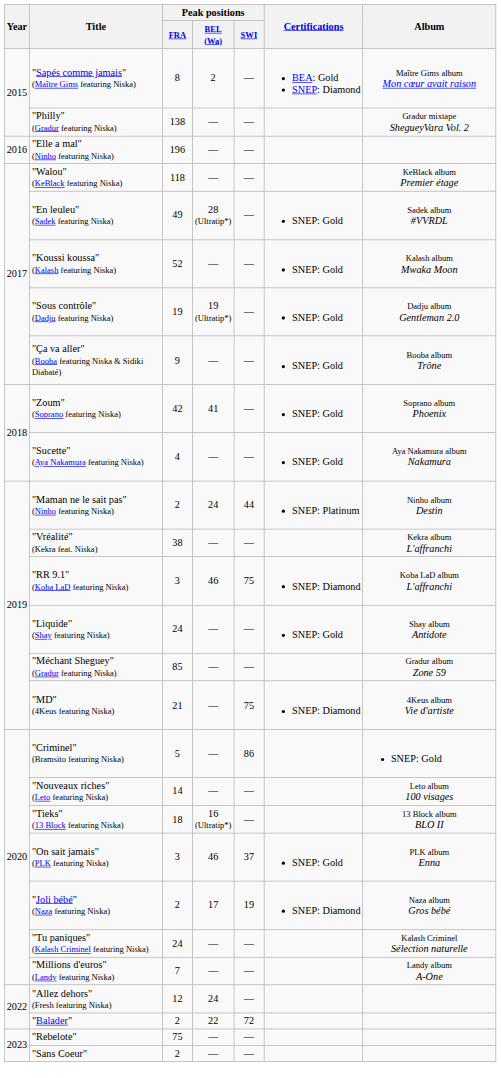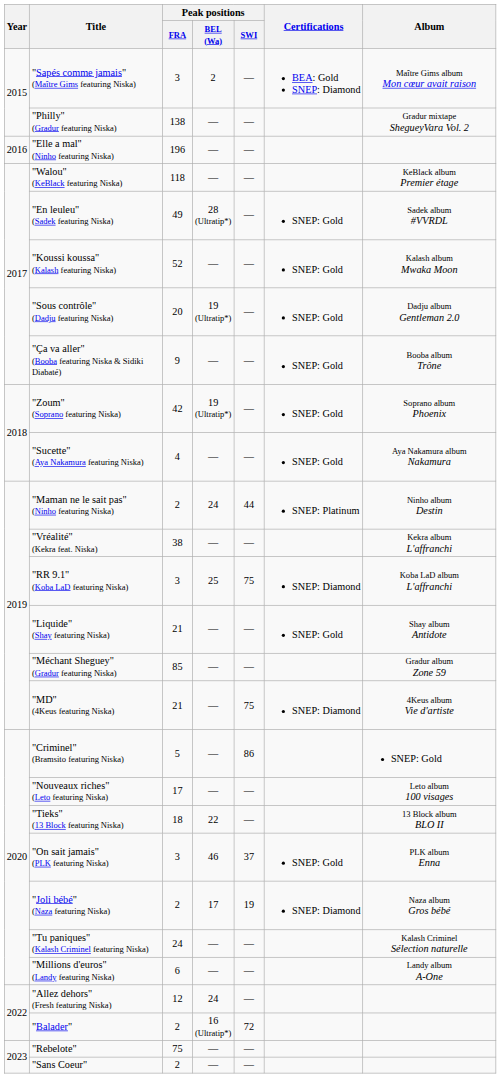"Sapés comme jamais" (Maître Gims featuring Niska) | Peak positions / FRA: 8 -> 3
"Sous contrôle" (Dadju featuring Niska) | Peak positions / FRA: 19 -> 20
"Zoum" (Soprano featuring Niska) | Peak positions / BEL (Wa): 41 -> 19 (Ultratip*)
"RR 9.1" (Koba LaD featuring Niska) | Peak positions / BEL (Wa): 46 -> 25
"Liquide" (Shay featuring Niska) | Peak positions / FRA: 24 -> 21
"Nouveaux riches" (Leto featuring Niska) | Peak positions / FRA: 14 -> 17
"Tieks" (13 Block featuring Niska) | Peak positions / BEL (Wa): 16 (Ultratip*) -> 22
"Millions d'euros" (Landy featuring Niska) | Peak positions / FRA: 7 -> 6
"Balader" | Peak positions / BEL (Wa): 22 -> 16 (Ultratip*)
